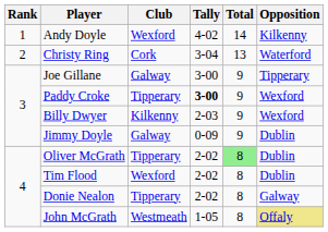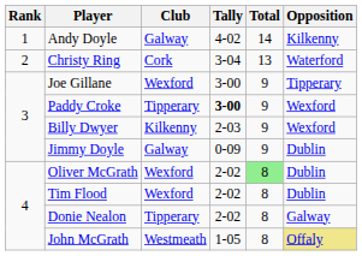Andy Doyle | Club: Wexford -> Galway
Joe Gillane | Club: Galway -> Wexford
Oliver McGrath | Club: Tipperary -> Wexford
